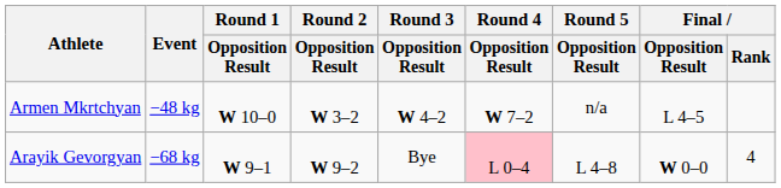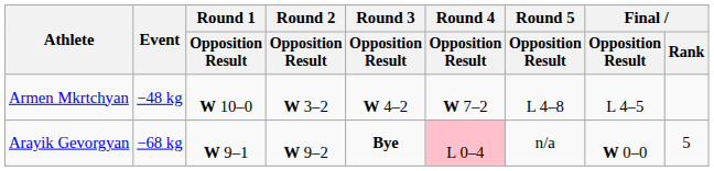Armen Mkrtchyan | Round 5 / Opposition Result: n/a -> L 4–8
Arayik Gevorgyan | Round 3 / Opposition Result: normal -> bold
Arayik Gevorgyan | Round 5 / Opposition Result: L 4–8 -> n/a
Arayik Gevorgyan | Final / Rank: 4 -> 5
